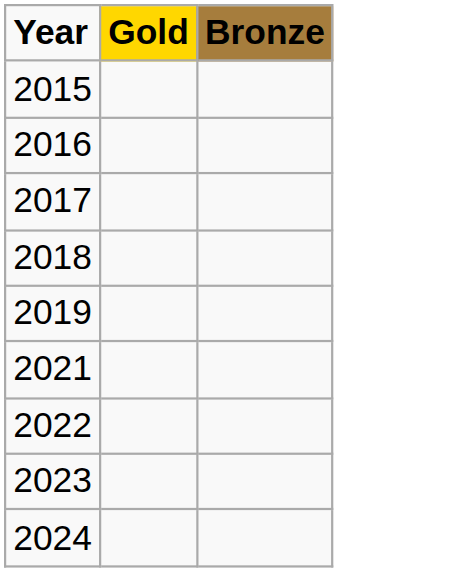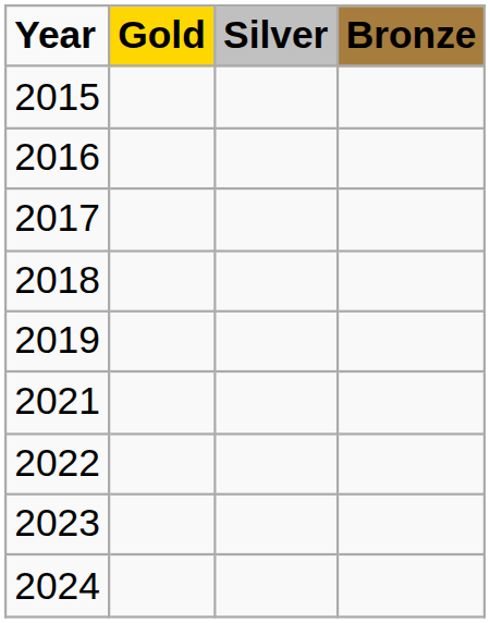+ column: Silver
